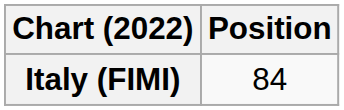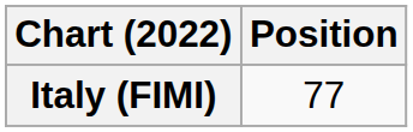Italy (FIMI) | Position: 84 -> 77
